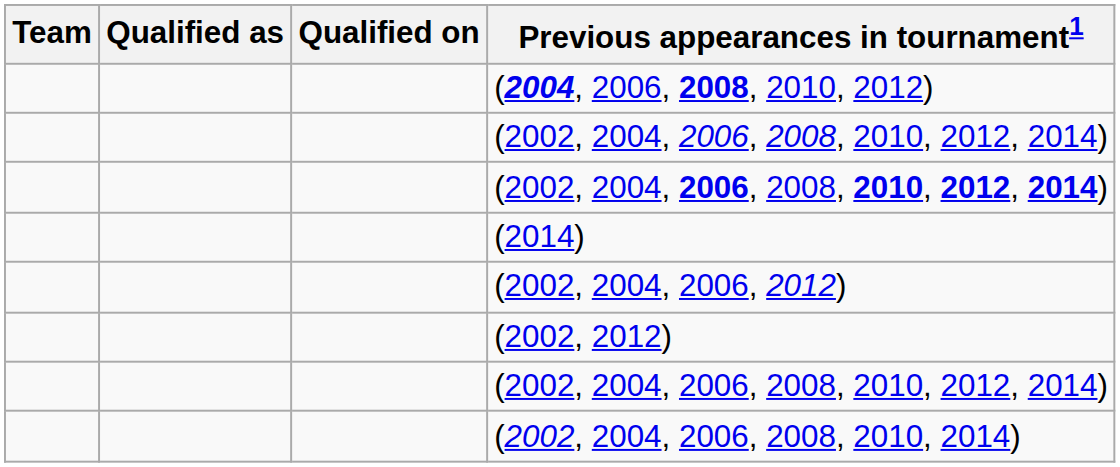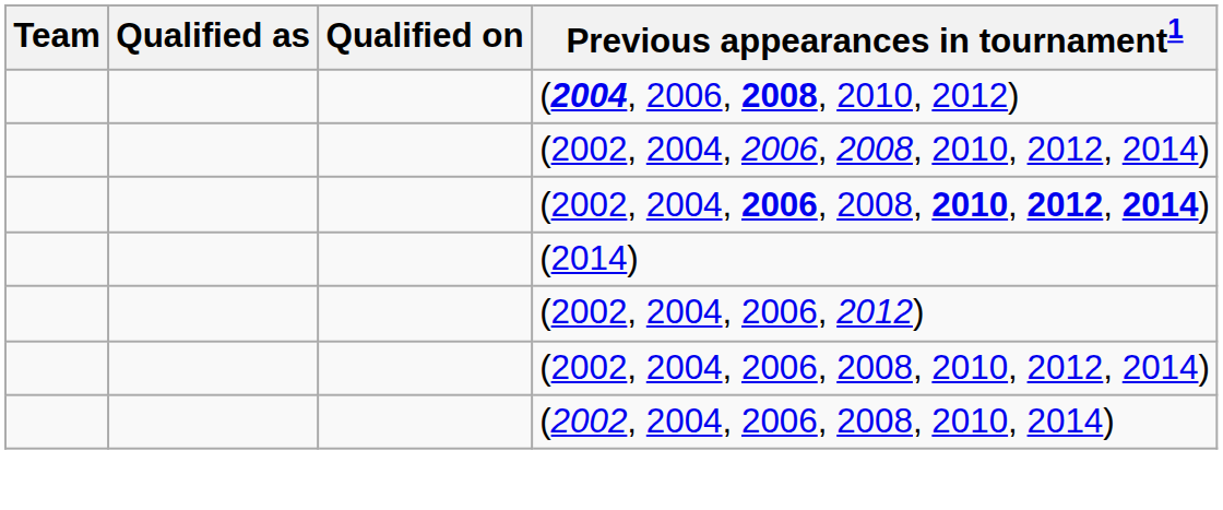- row: (2002, 2012)
